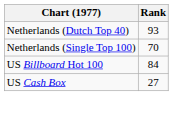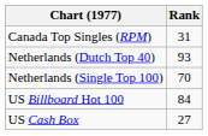+ row: Canada Top Singles (RPM) | 31
